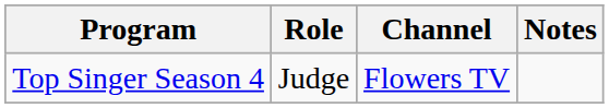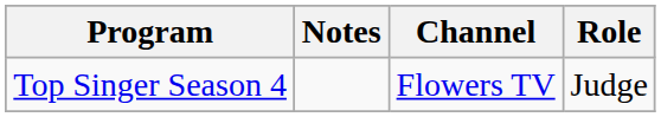columns swapped: Role <-> Notes
